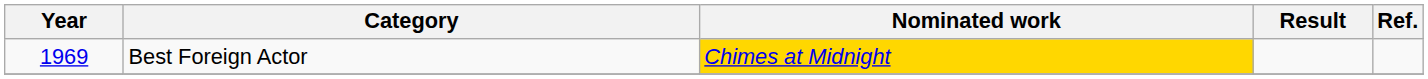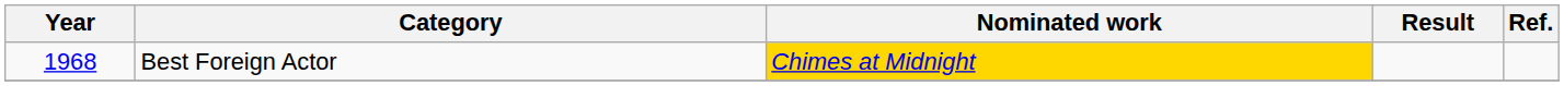Best Foreign Actor | Year: 1969 -> 1968
